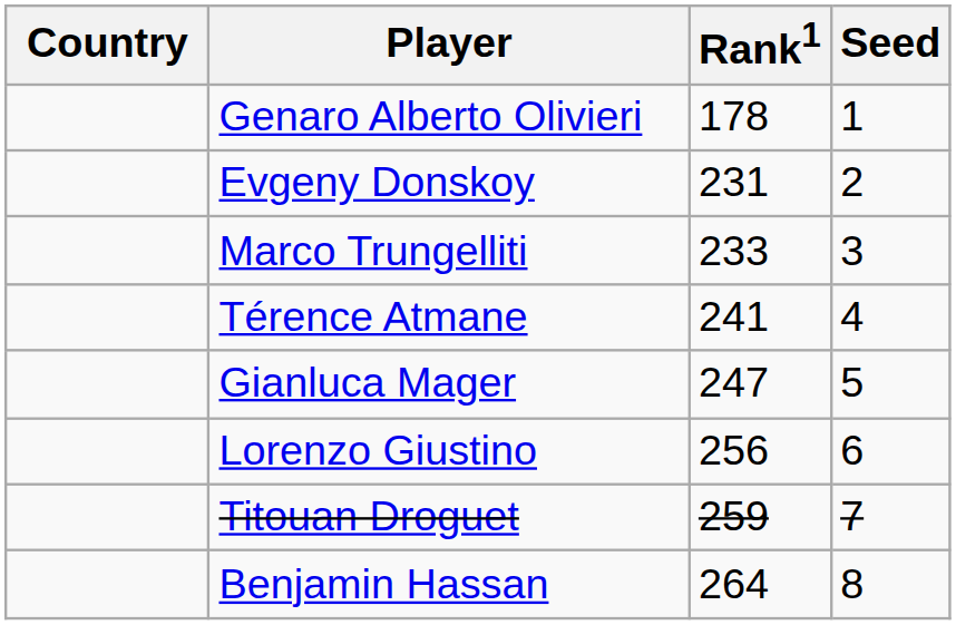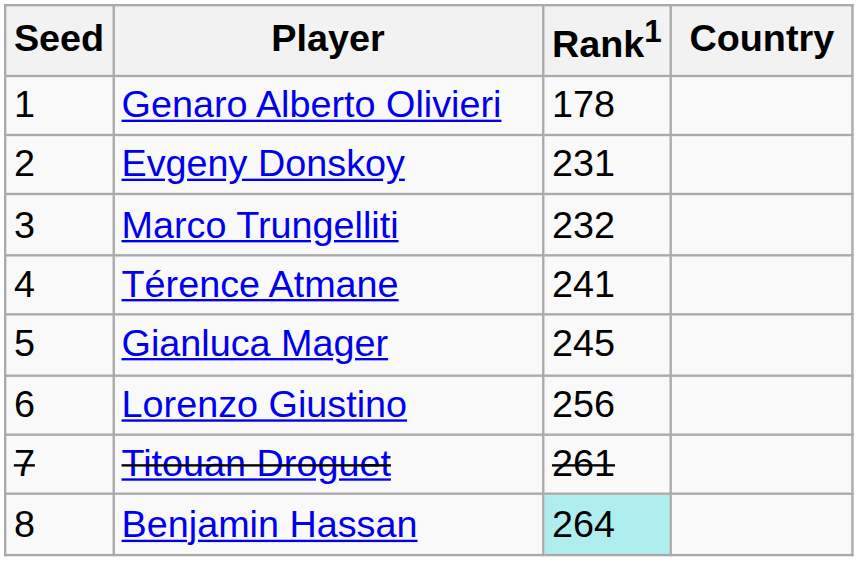columns swapped: Country <-> Seed
Marco Trungelliti | Rank1: 233 -> 232
Gianluca Mager | Rank1: 247 -> 245
Titouan Droguet | Rank1: 259 -> 261
Benjamin Hassan | Rank1: no background -> paleturquoise background
